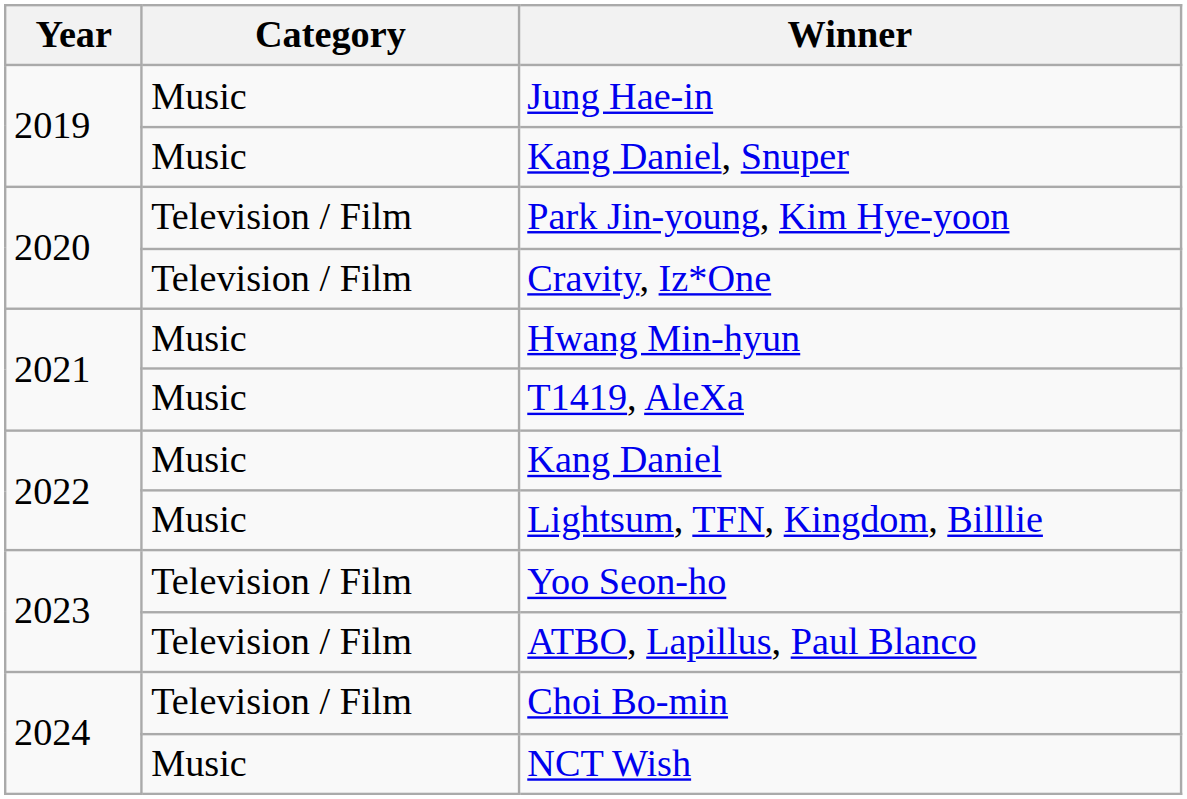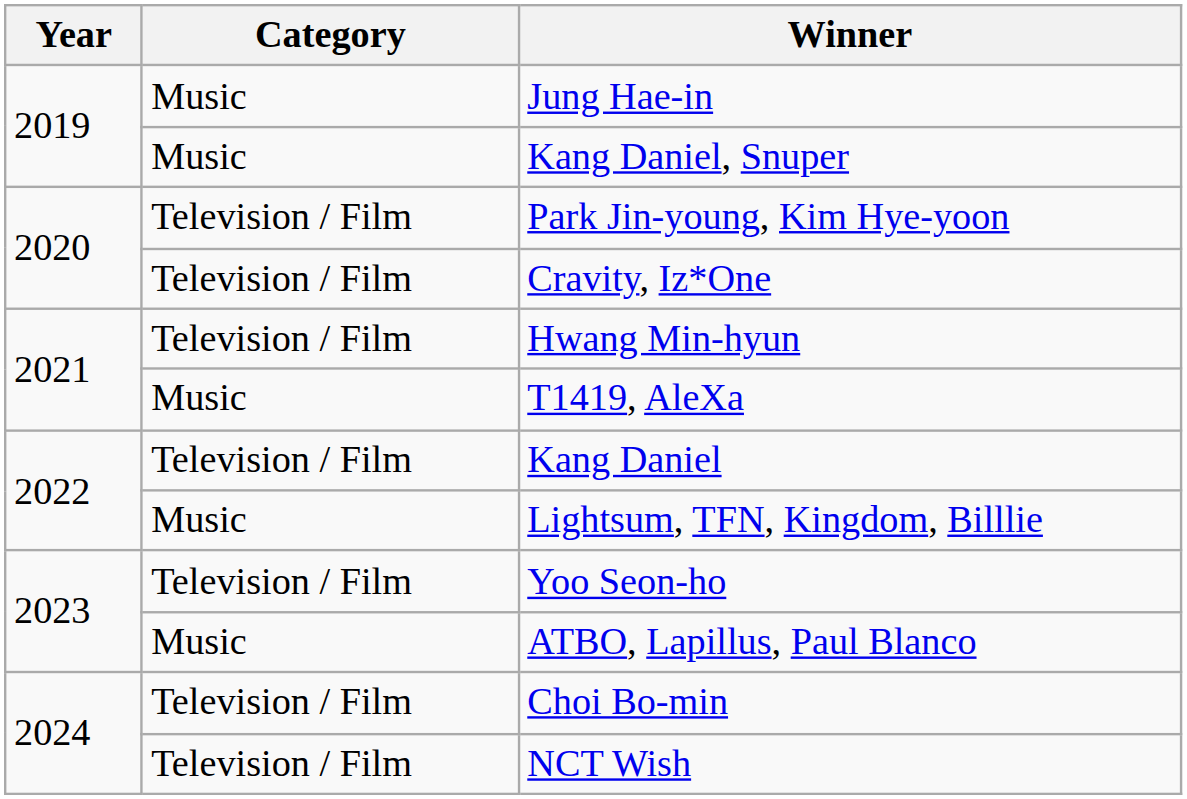Hwang Min-hyun | Category: Music -> Television / Film
Kang Daniel | Category: Music -> Television / Film
ATBO, Lapillus, Paul Blanco | Category: Television / Film -> Music
NCT Wish | Category: Music -> Television / Film
